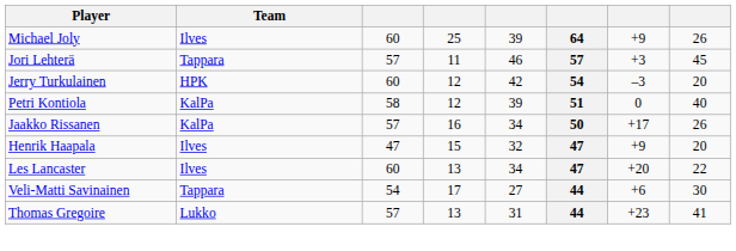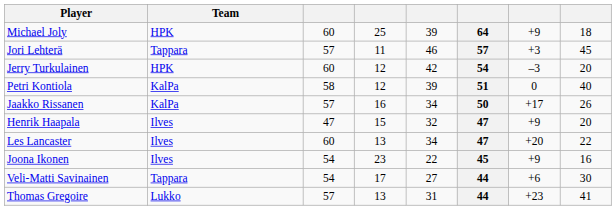Michael Joly | Team: Ilves -> HPK
Michael Joly | column 8: 26 -> 18
+ row: Joona Ikonen | Ilves | 54 | 23 | 22 | 45 | +9 | 16
